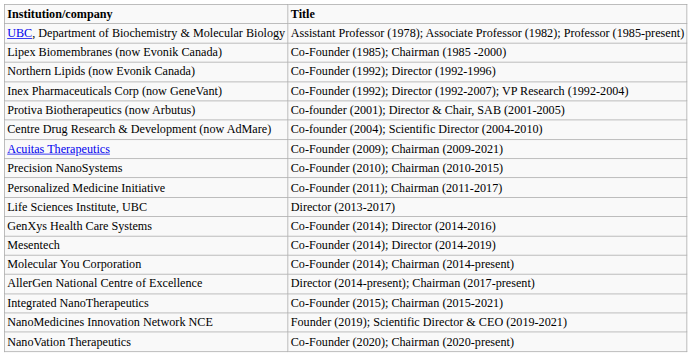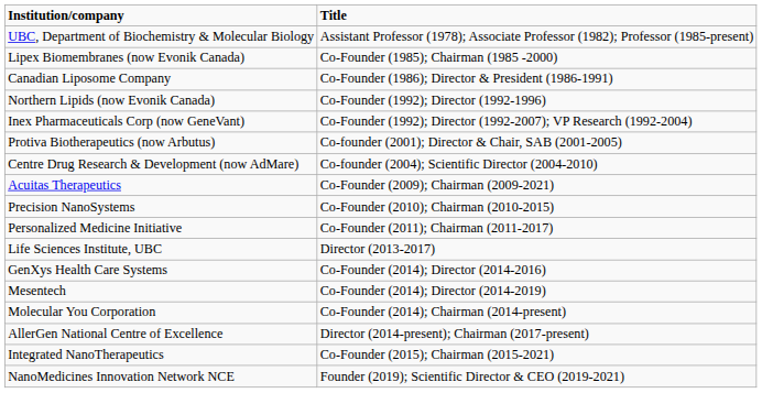+ row: Canadian Liposome Company | Co-Founder (1986); Director & President (1986-1991)
- row: NanoVation Therapeutics | Co-Founder (2020); Chairman (2020-present)
